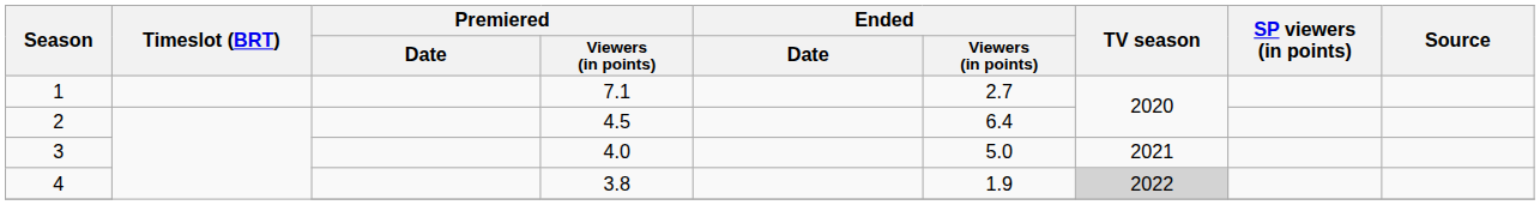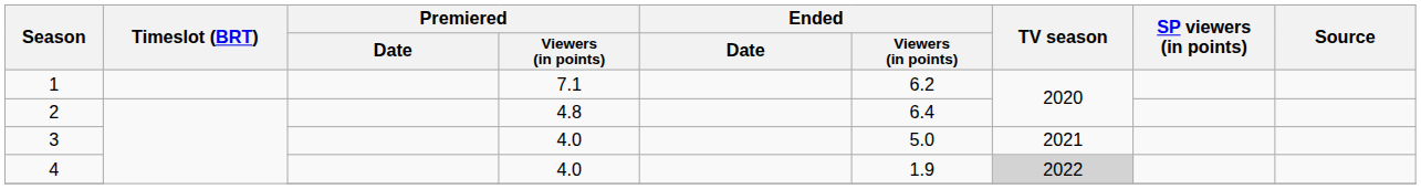1 | Ended / Viewers (in points): 2.7 -> 6.2
2 | Premiered / Viewers (in points): 4.5 -> 4.8
4 | Premiered / Viewers (in points): 3.8 -> 4.0
